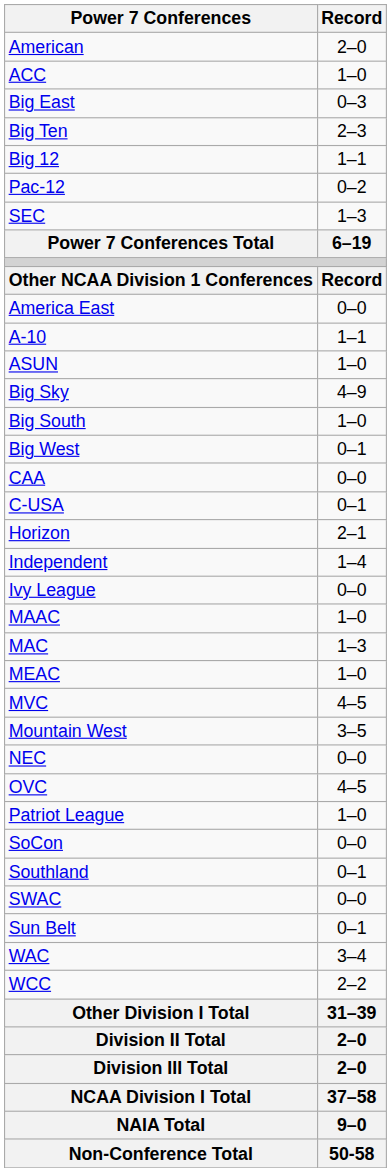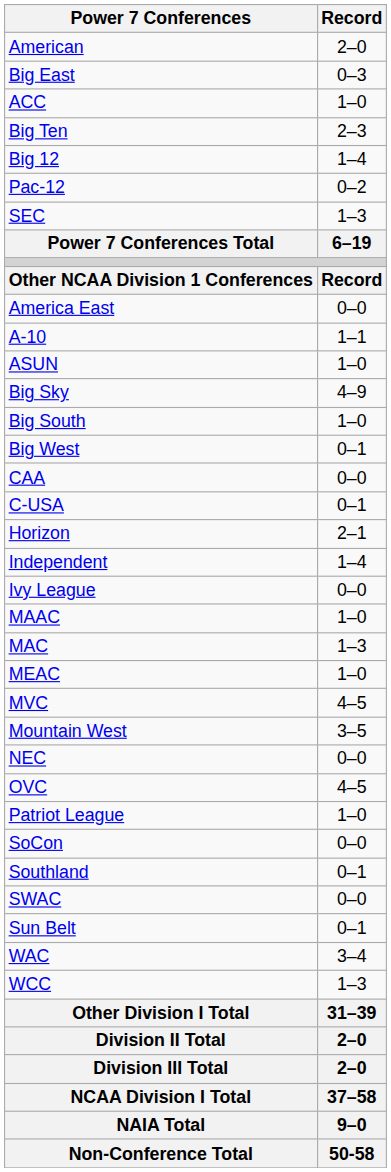rows swapped: ACC <-> Big East
Big 12 | Record: 1–1 -> 1–4
WCC | Record: 2–2 -> 1–3
